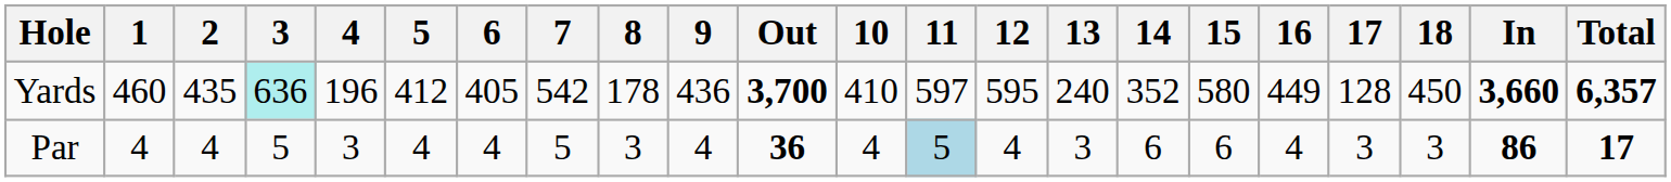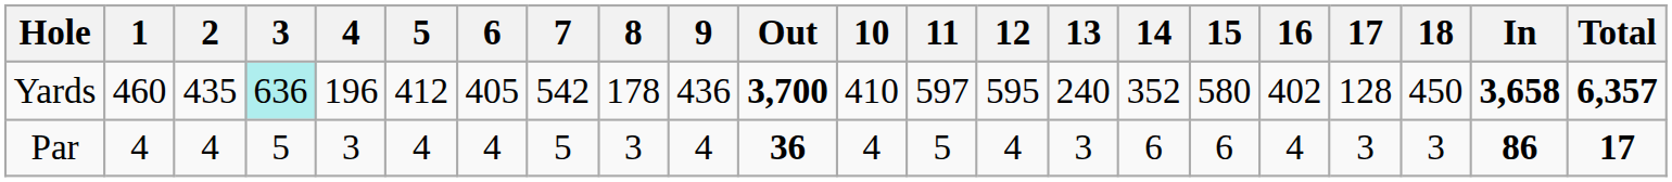Yards | 16: 449 -> 402
Yards | In: 3,660 -> 3,658
Par | 11: lightblue background -> no background
